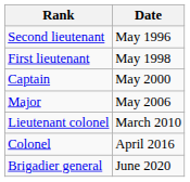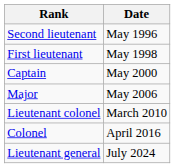- row: Brigadier general | June 2020
+ row: Lieutenant general | July 2024
